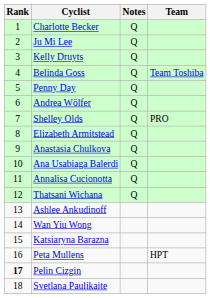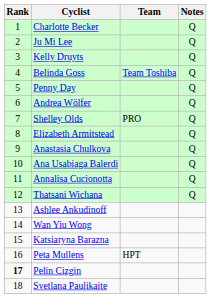columns swapped: Team <-> Notes
